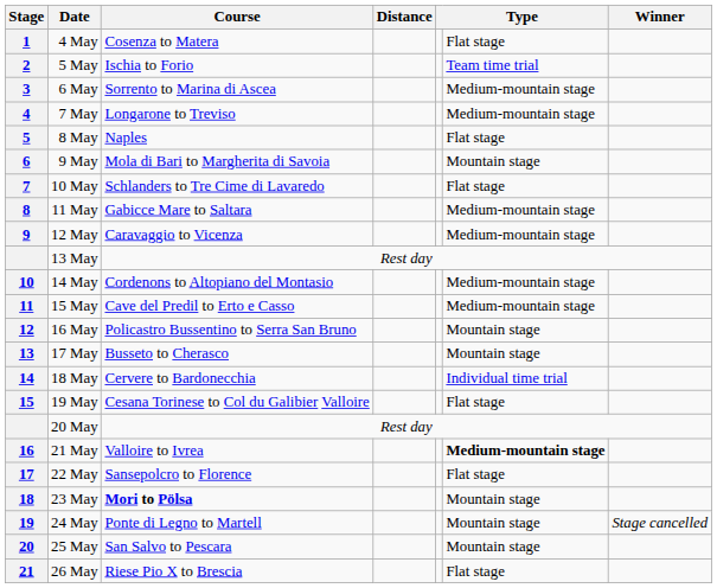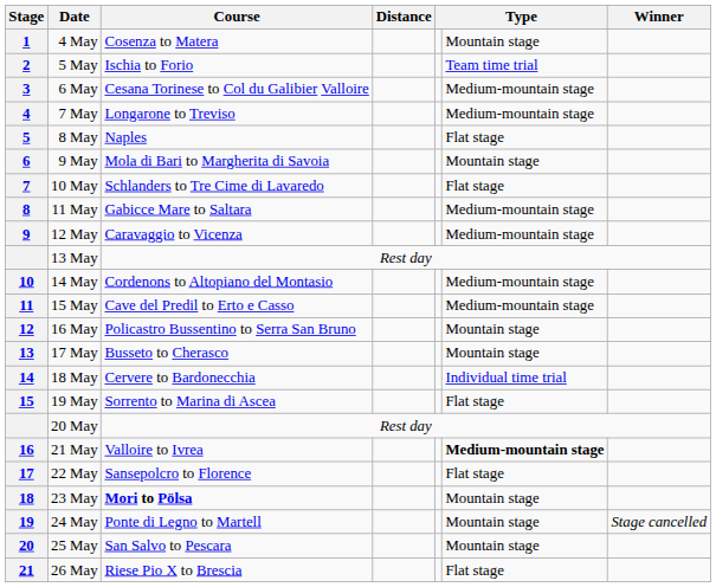4 May | column 6: Flat stage -> Mountain stage
6 May | Course: Sorrento to Marina di Ascea -> Cesana Torinese to Col du Galibier Valloire
19 May | Course: Cesana Torinese to Col du Galibier Valloire -> Sorrento to Marina di Ascea
